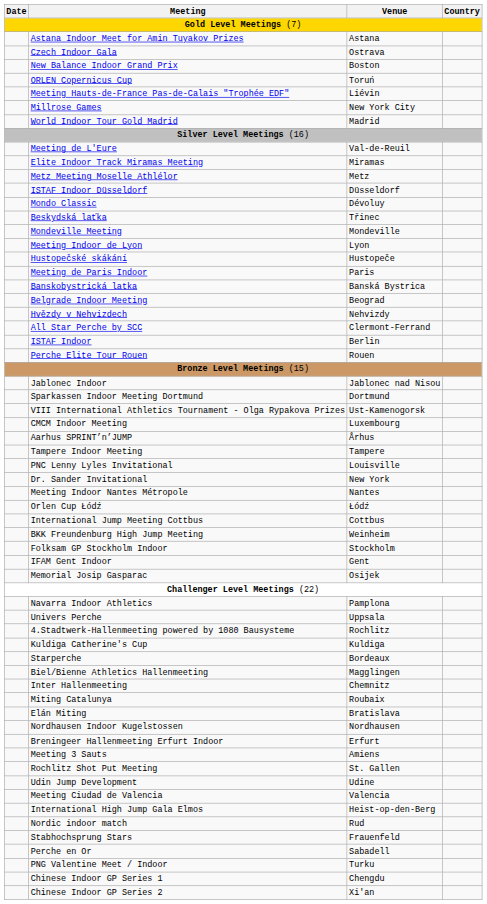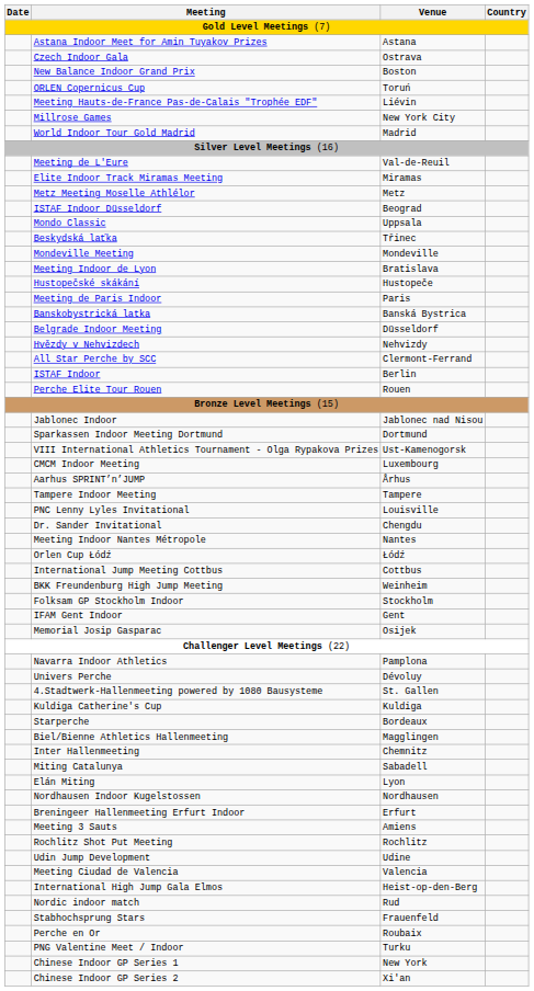ISTAF Indoor Düsseldorf | Venue: Düsseldorf -> Beograd
Mondo Classic | Venue: Dévoluy -> Uppsala
Meeting Indoor de Lyon | Venue: Lyon -> Bratislava
Belgrade Indoor Meeting | Venue: Beograd -> Düsseldorf
Dr. Sander Invitational | Venue: New York -> Chengdu
Univers Perche | Venue: Uppsala -> Dévoluy
4.Stadtwerk-Hallenmeeting powered by 1080 Bausysteme | Venue: Rochlitz -> St. Gallen
Miting Catalunya | Venue: Roubaix -> Sabadell
Elán Miting | Venue: Bratislava -> Lyon
Rochlitz Shot Put Meeting | Venue: St. Gallen -> Rochlitz
Perche en Or | Venue: Sabadell -> Roubaix
Chinese Indoor GP Series 1 | Venue: Chengdu -> New York
